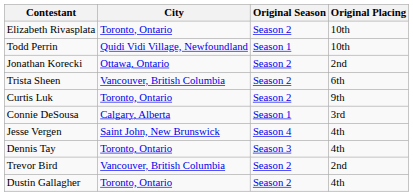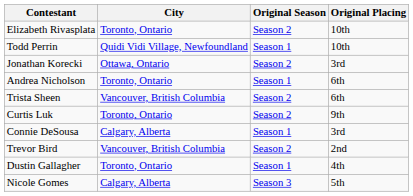Jonathan Korecki | Original Placing: 2nd -> 3rd
+ row: Andrea Nicholson | Toronto, Ontario | Season 1 | 6th
- row: Jesse Vergen | Saint John, New Brunswick | Season 4 | 4th
- row: Dennis Tay | Toronto, Ontario | Season 3 | 4th
Dustin Gallagher | Original Season: Season 2 -> Season 1
+ row: Nicole Gomes | Calgary, Alberta | Season 3 | 5th
